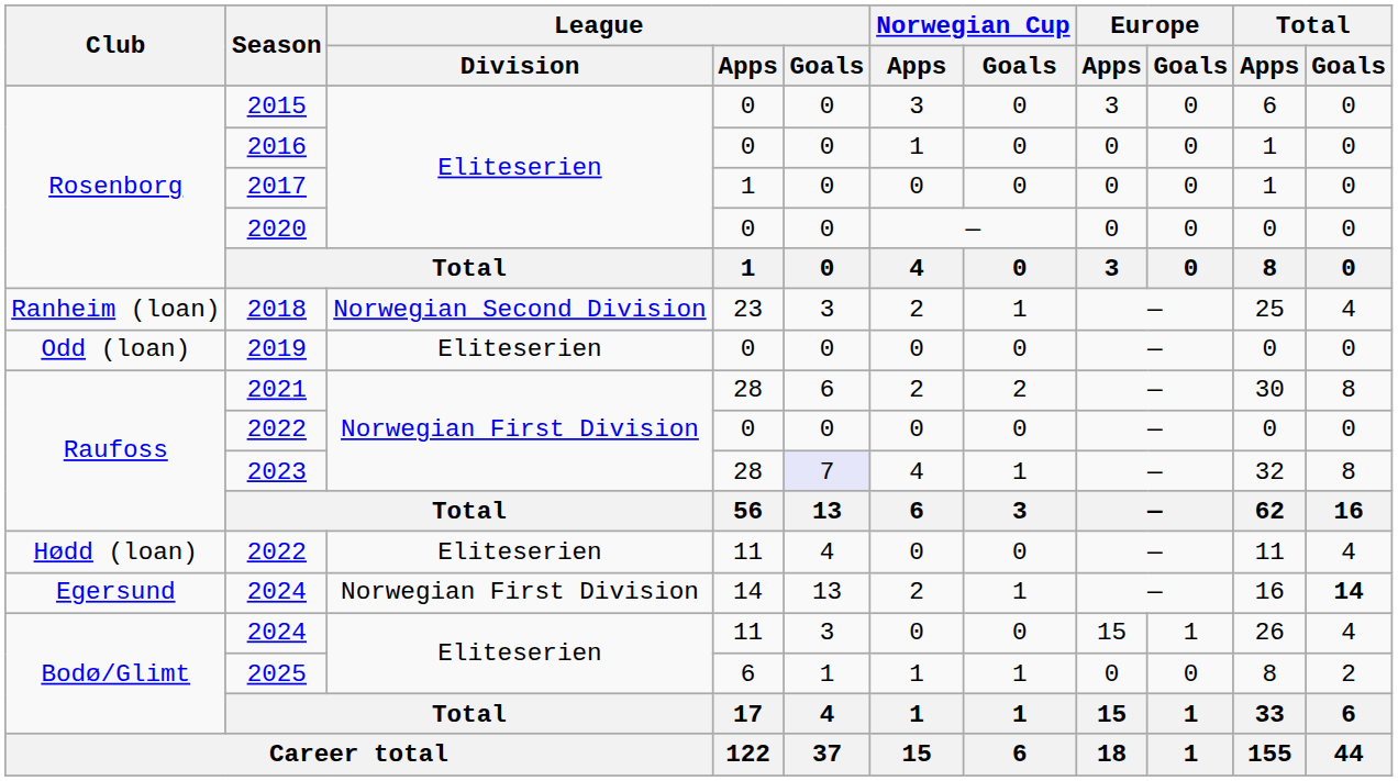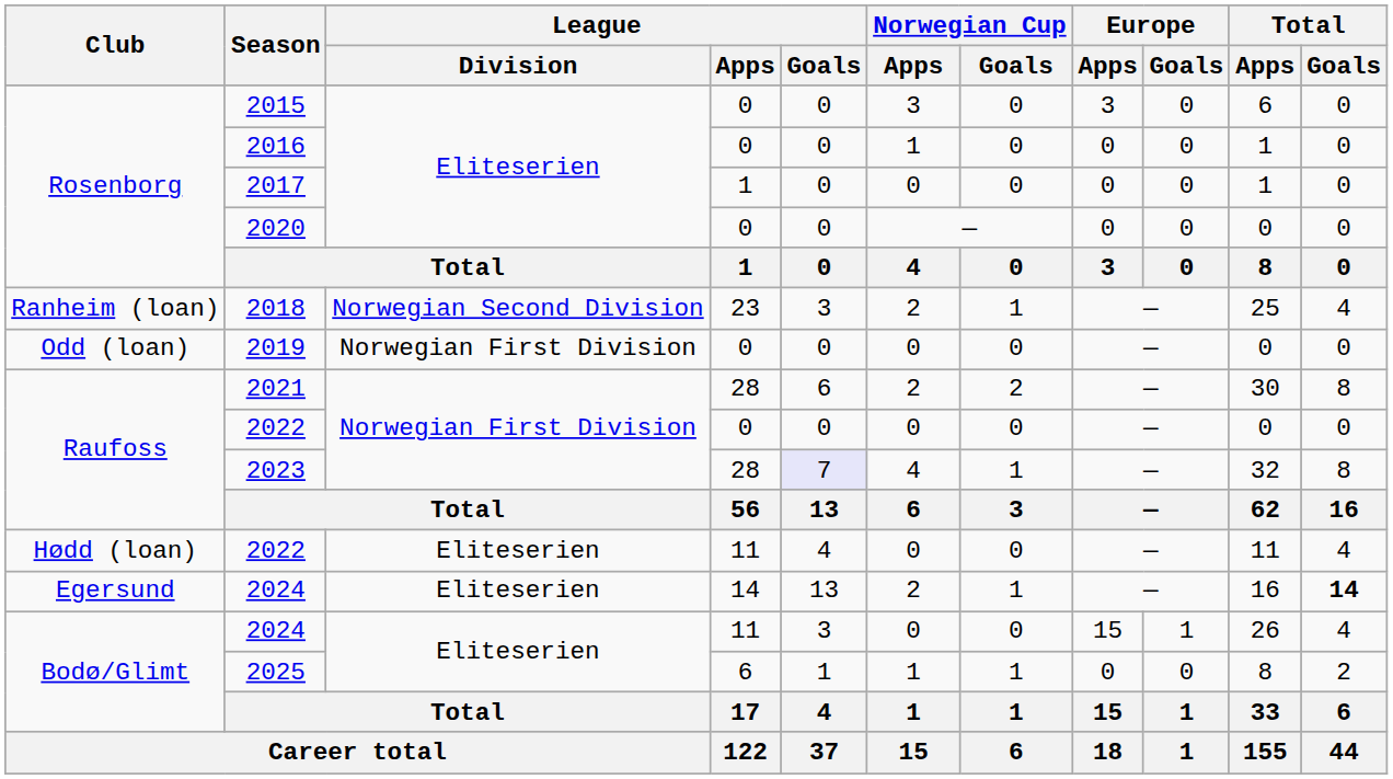2019 | League / Division: Eliteserien -> Norwegian First Division
Egersund / 2024 | League / Division: Norwegian First Division -> Eliteserien
